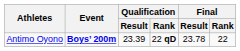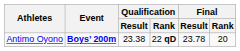Antimo Oyono | Qualification / Result: 23.39 -> 23.38
Antimo Oyono | Final / Rank: 22 -> 20
